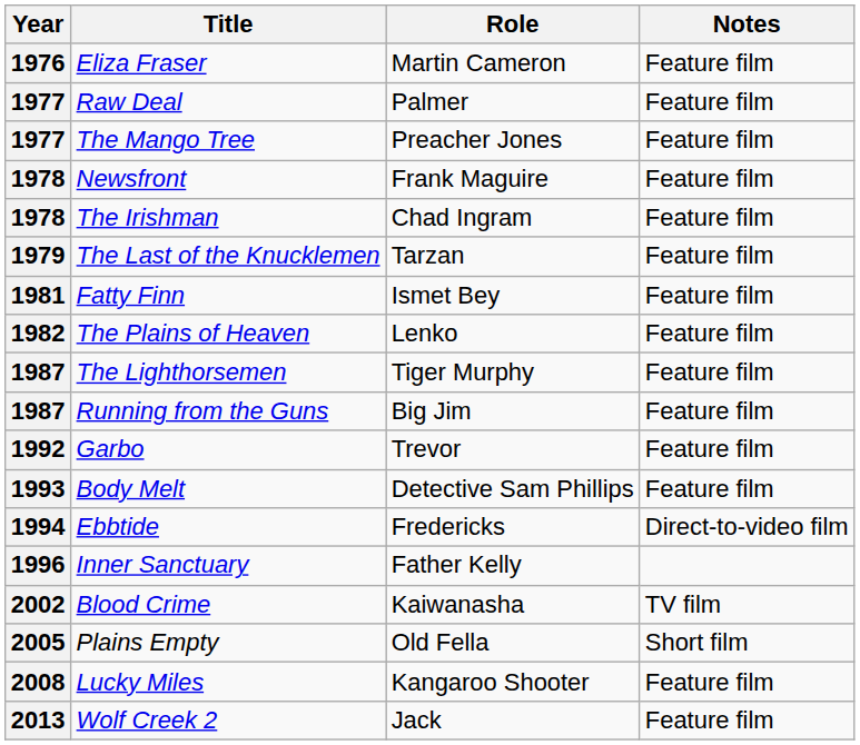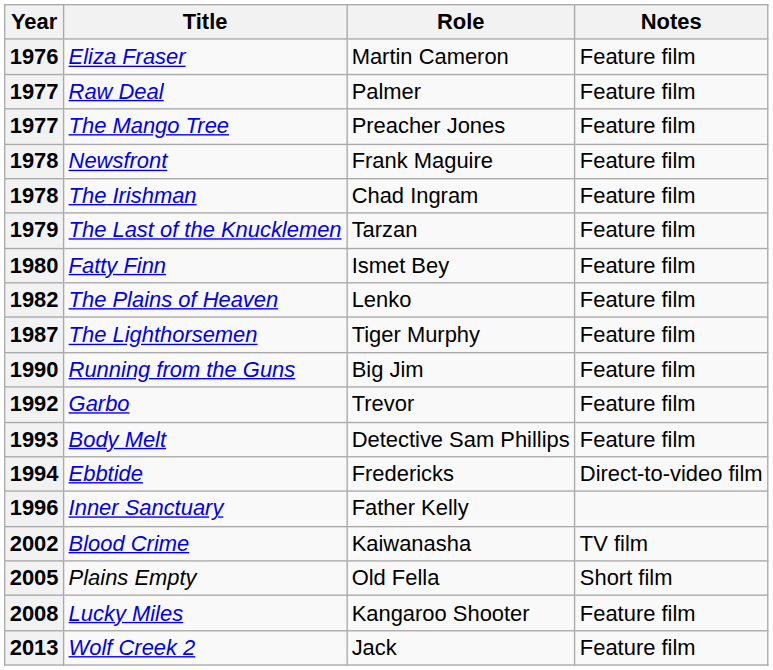Fatty Finn | Year: 1981 -> 1980
Running from the Guns | Year: 1987 -> 1990
